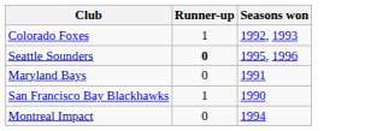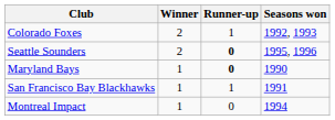+ column: Winner | 2 | 2 | 1 | 1 | 1
Maryland Bays | Runner-up: normal -> bold
Maryland Bays | Seasons won: 1991 -> 1990
San Francisco Bay Blackhawks | Seasons won: 1990 -> 1991
